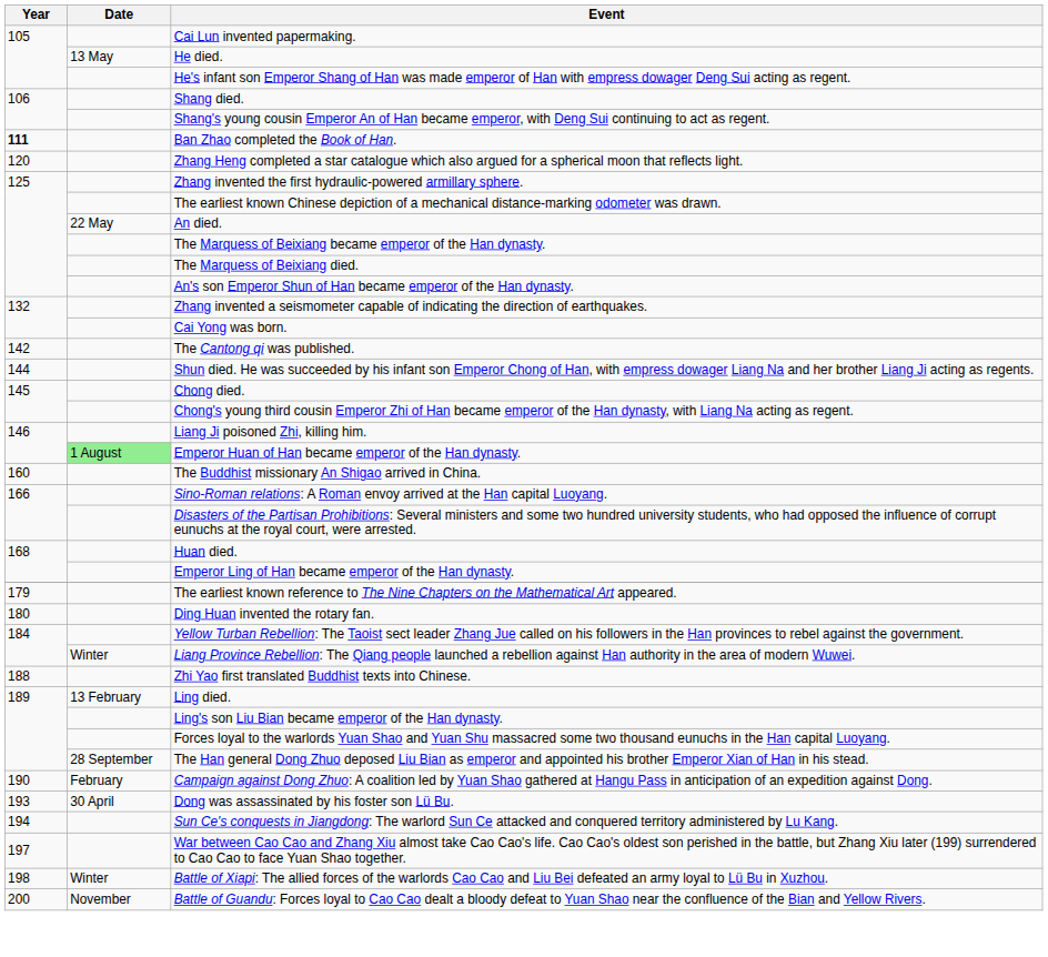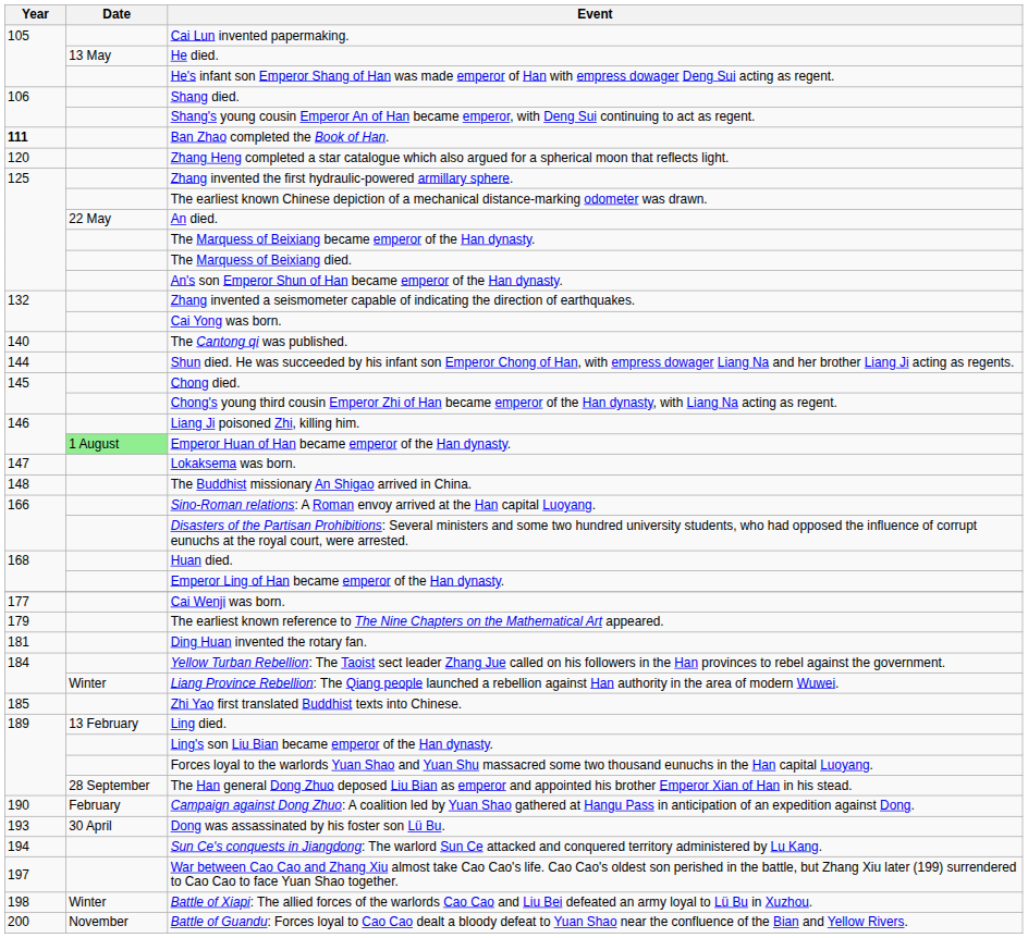The Cantong qi was published. | Year: 142 -> 140
+ row: 147 | Lokaksema was born.
The Buddhist missionary An Shigao arrived in China. | Year: 160 -> 148
+ row: 177 | Cai Wenji was born.
Ding Huan invented the rotary fan. | Year: 180 -> 181
Zhi Yao first translated Buddhist texts into Chinese. | Year: 188 -> 185
